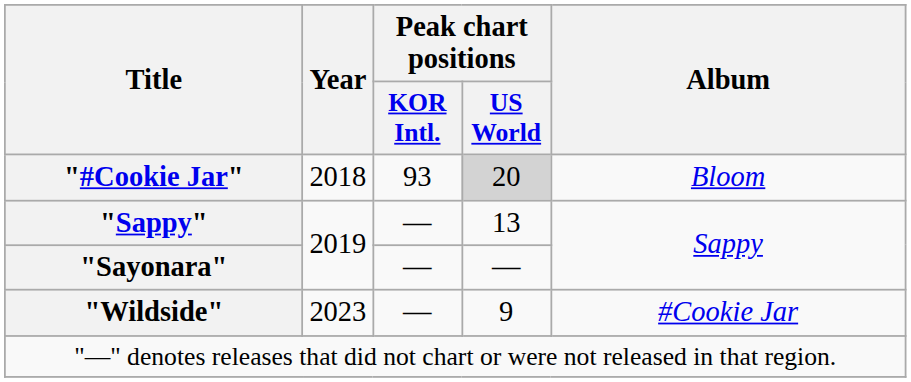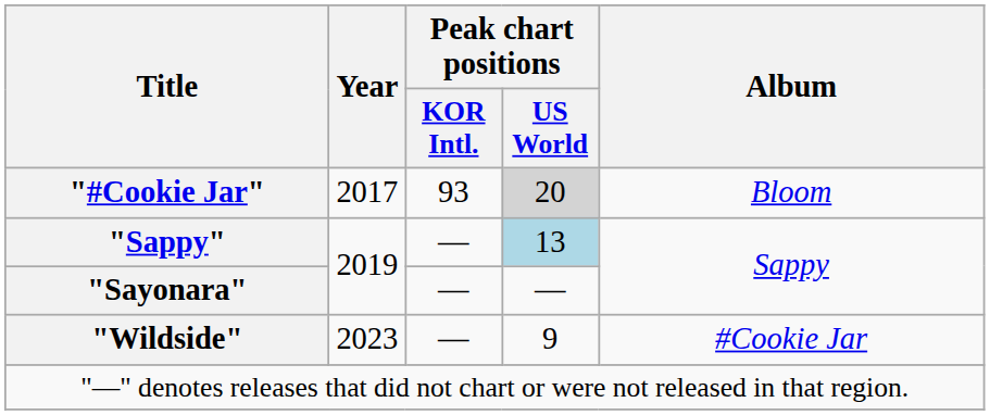"#Cookie Jar" | Year: 2018 -> 2017
"Sappy" | Peak chart positions / US World: no background -> lightblue background
